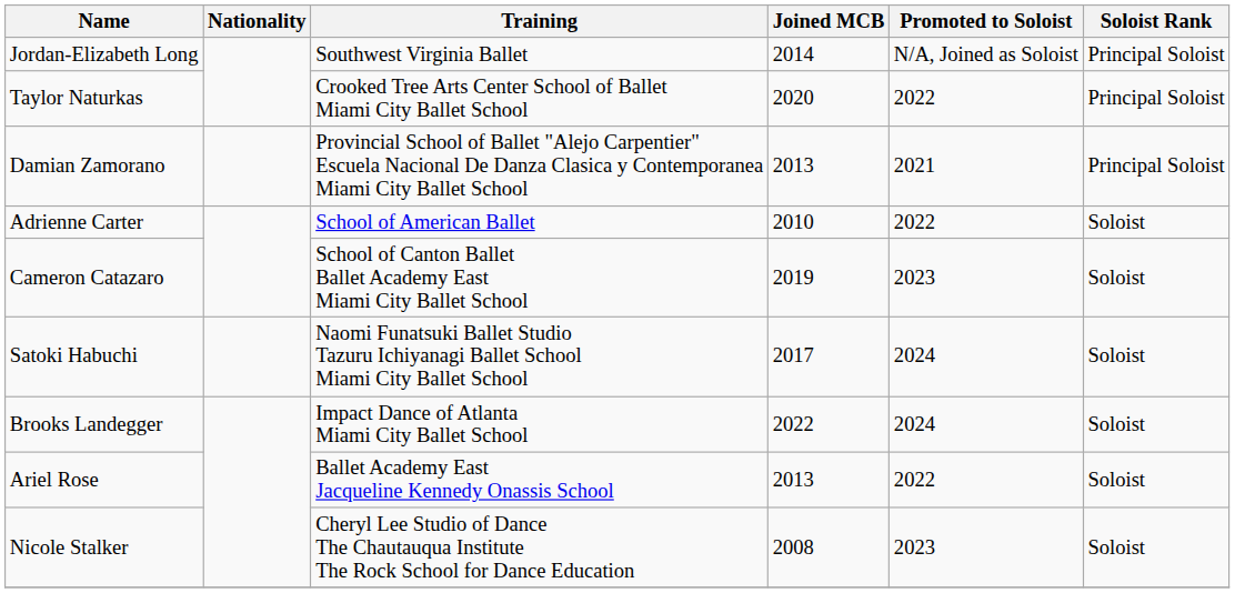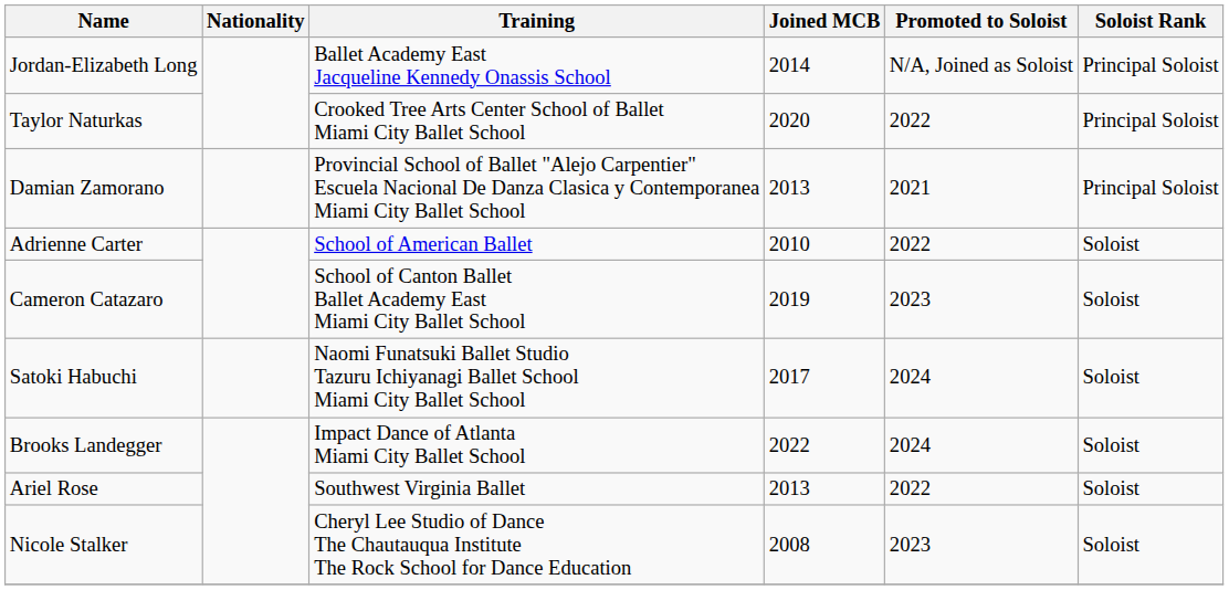Jordan-Elizabeth Long | Training: Southwest Virginia Ballet -> Ballet Academy East Jacqueline Kennedy Onassis School
Ariel Rose | Training: Ballet Academy East Jacqueline Kennedy Onassis School -> Southwest Virginia Ballet
